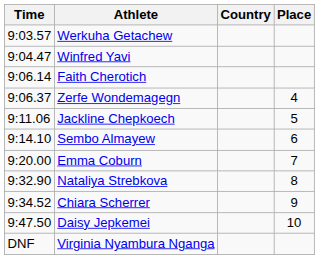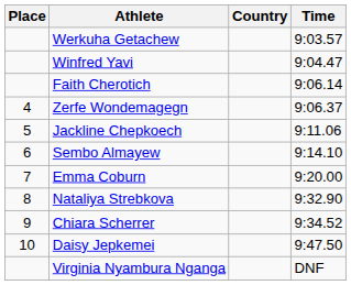columns swapped: Place <-> Time
